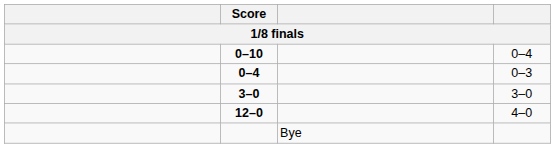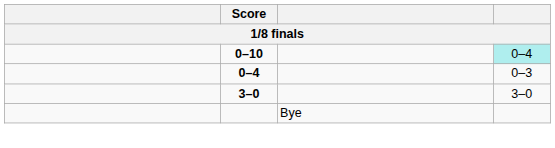0–10 | column 4: no background -> paleturquoise background
- row: 12–0 | 4–0
